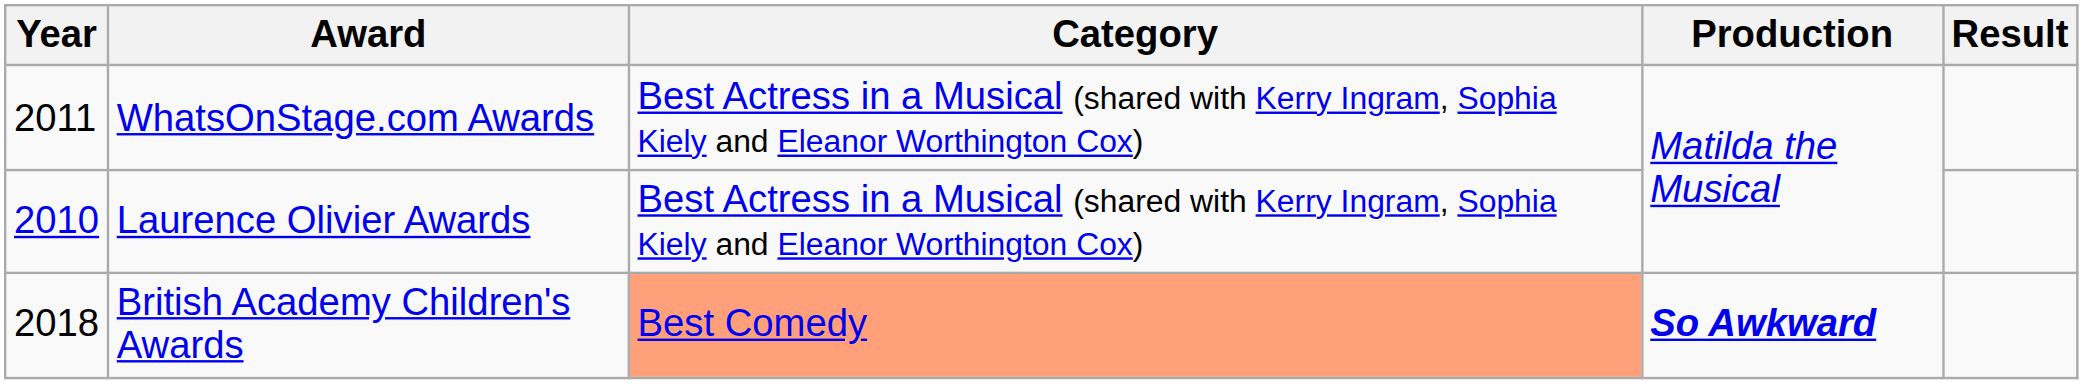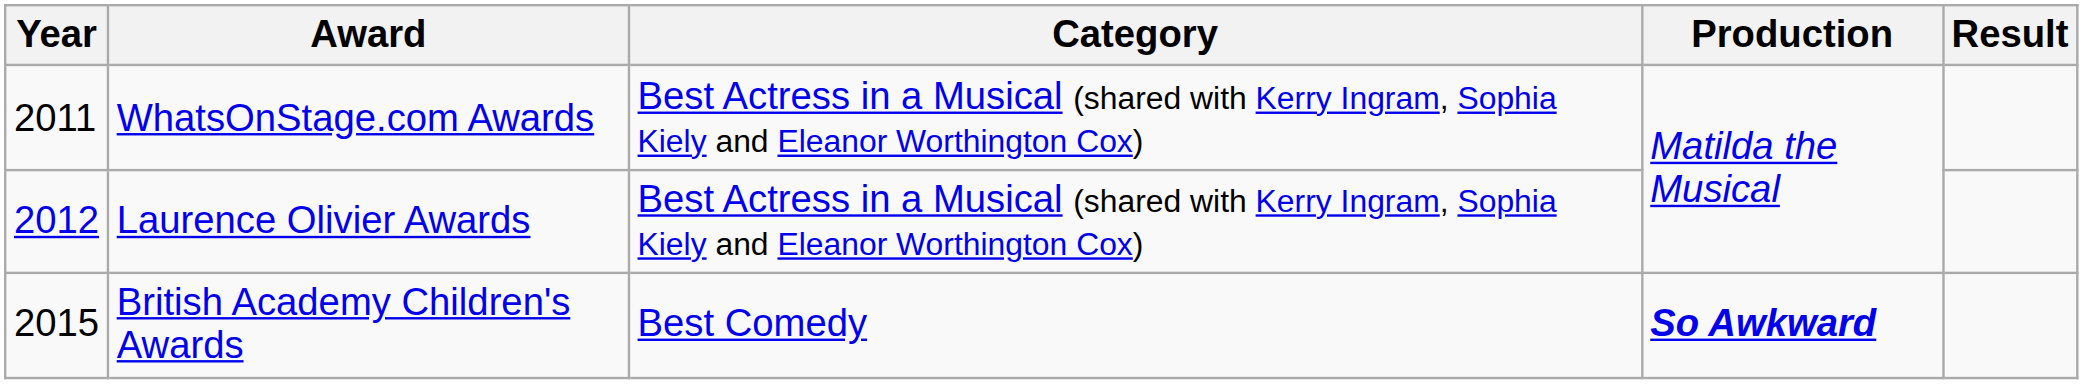Laurence Olivier Awards | Year: 2010 -> 2012
British Academy Children's Awards | Year: 2018 -> 2015
British Academy Children's Awards | Category: lightsalmon background -> no background
